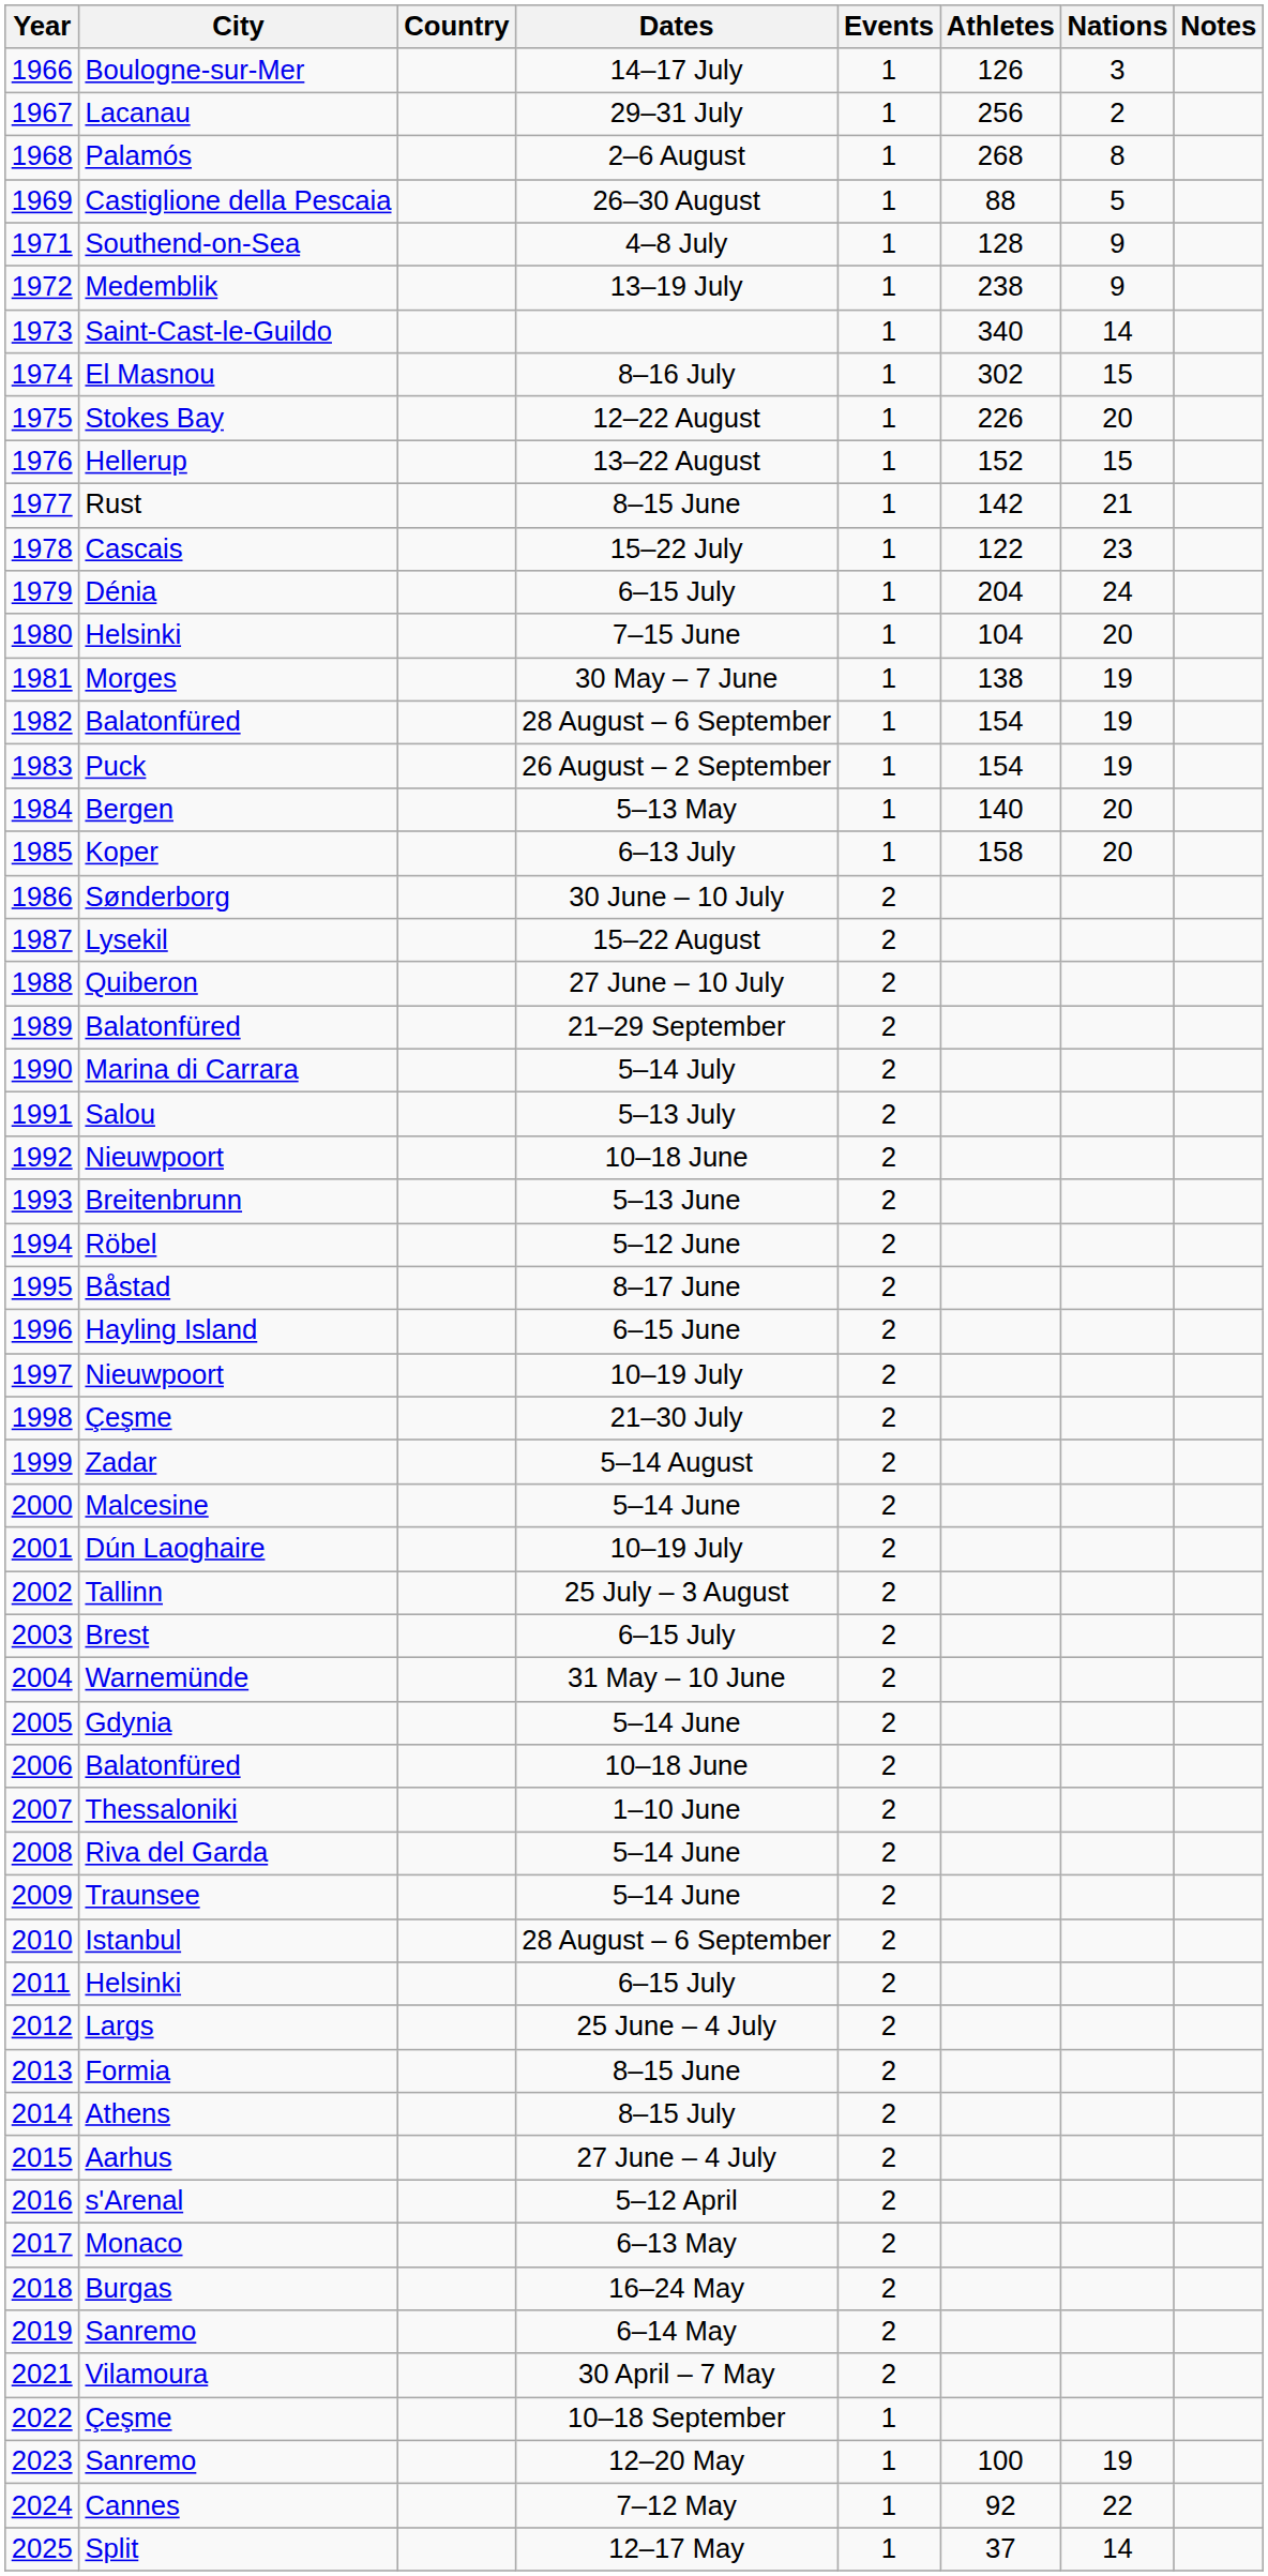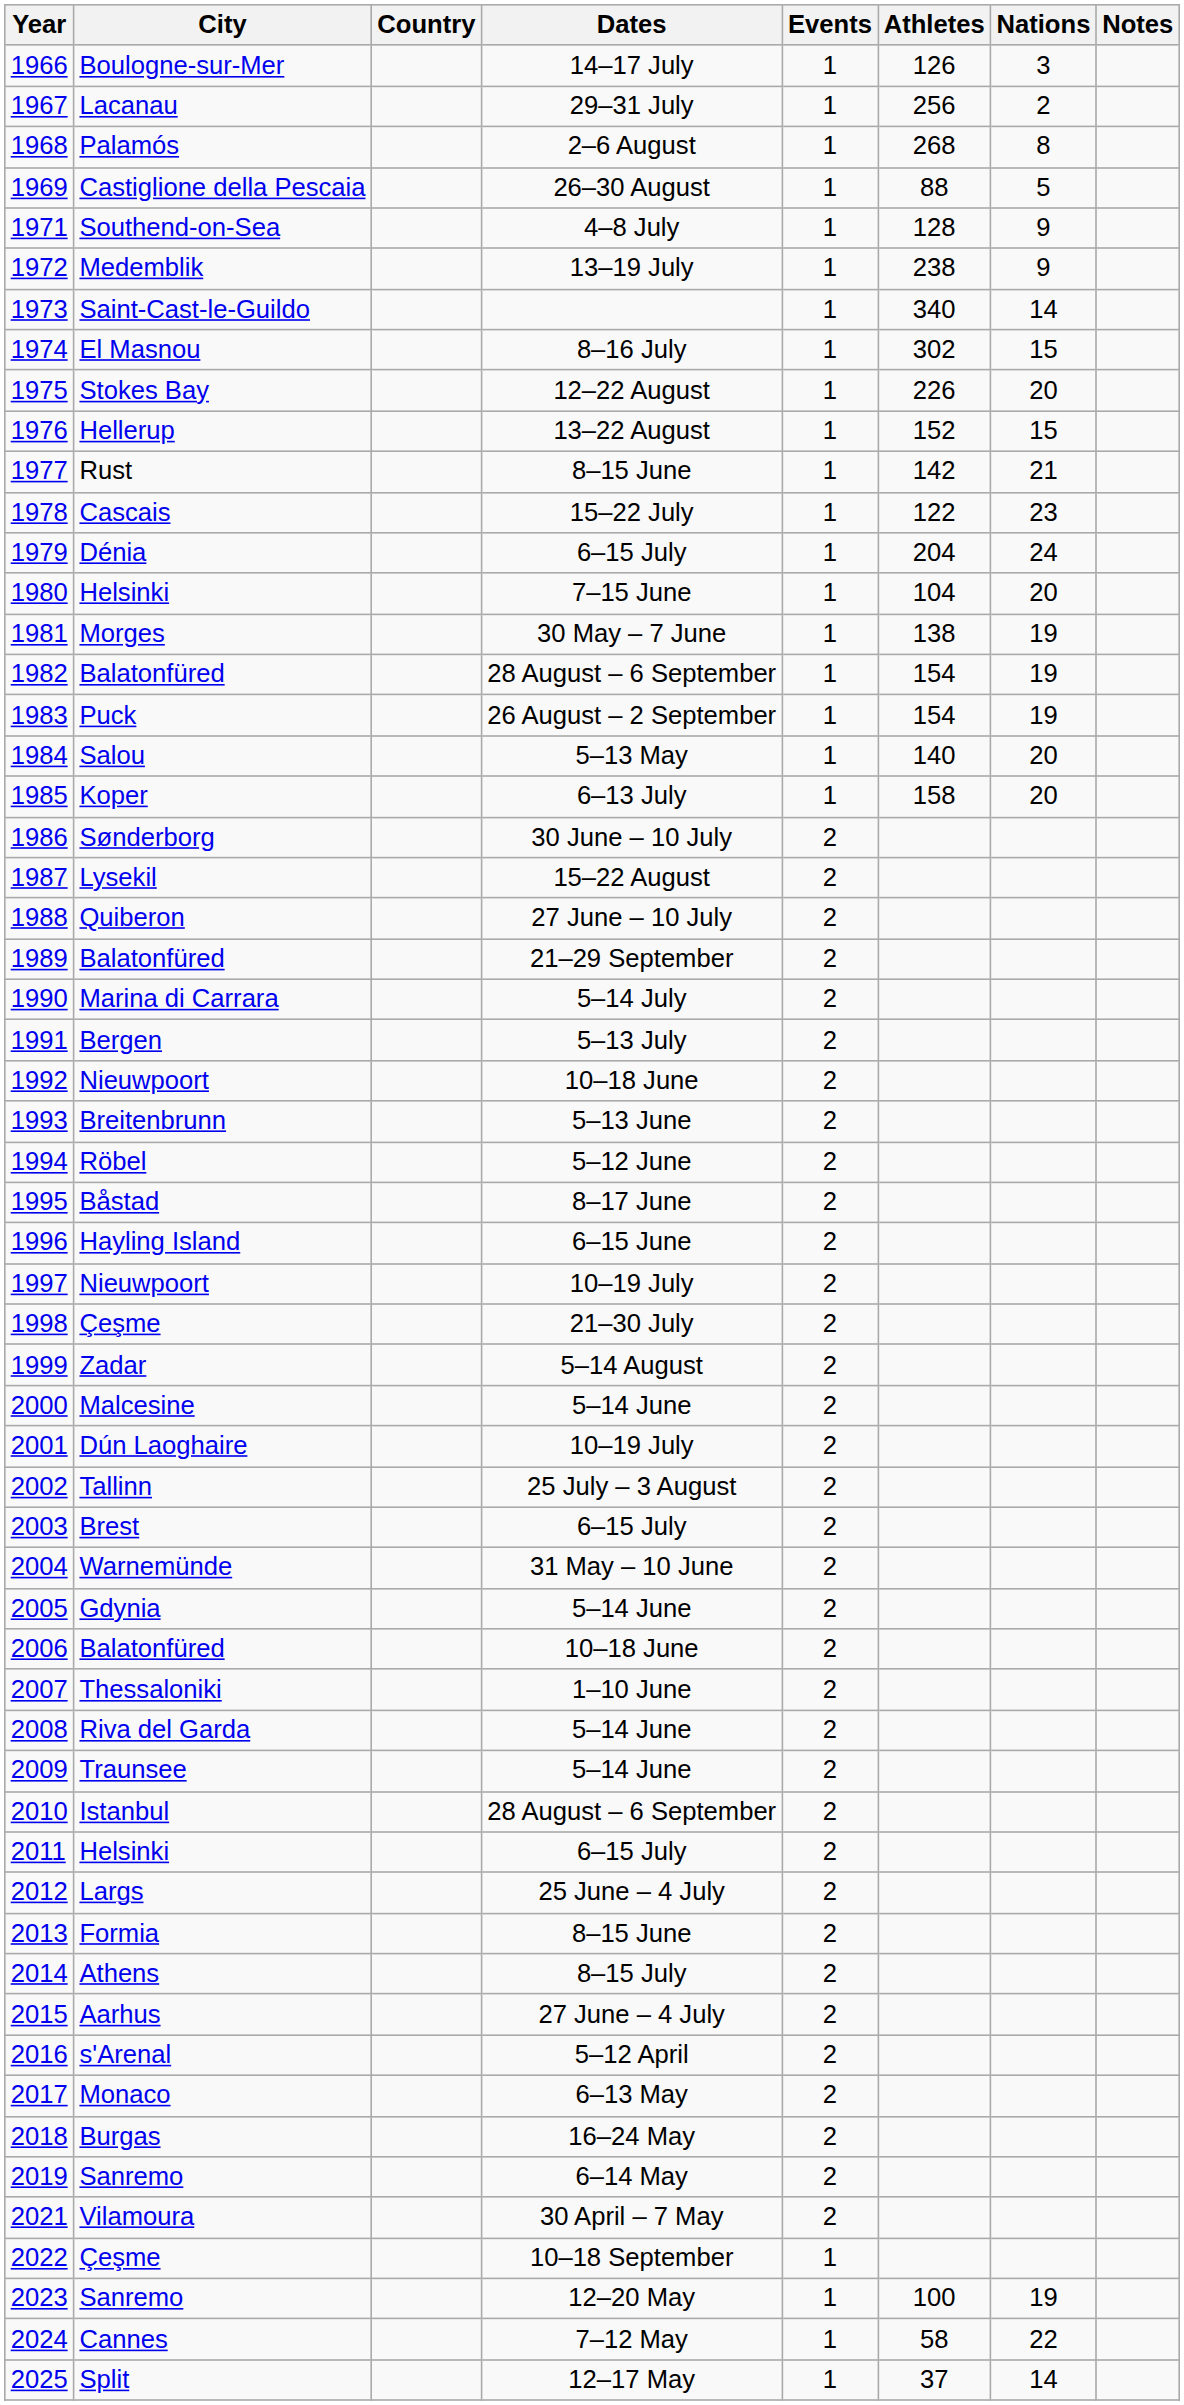1984 | City: Bergen -> Salou
1991 | City: Salou -> Bergen
2024 | Athletes: 92 -> 58
